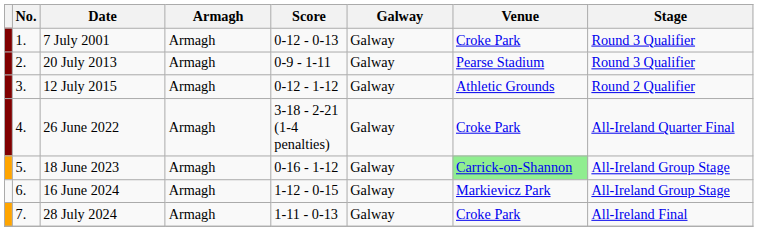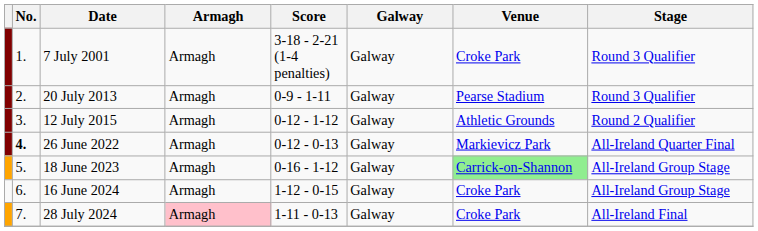7 July 2001 | Score: 0-12 - 0-13 -> 3-18 - 2-21 (1-4 penalties)
26 June 2022 | No.: normal -> bold
26 June 2022 | Score: 3-18 - 2-21 (1-4 penalties) -> 0-12 - 0-13
26 June 2022 | Venue: Croke Park -> Markievicz Park
16 June 2024 | Venue: Markievicz Park -> Croke Park
28 July 2024 | Armagh: no background -> pink background
